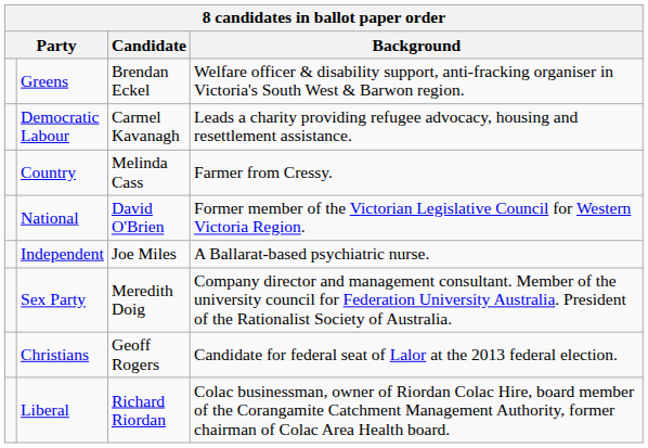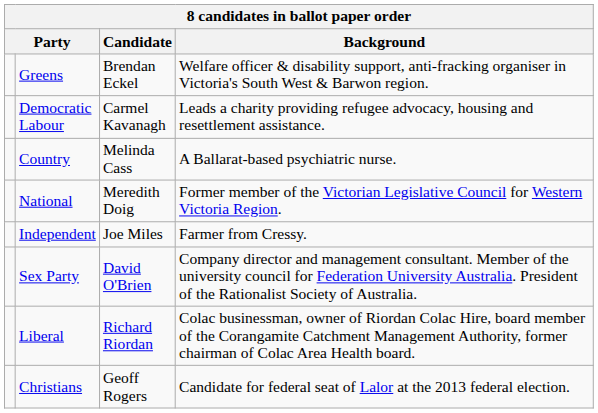Country | Background: Farmer from Cressy. -> A Ballarat-based psychiatric nurse.
National | Candidate: David O'Brien -> Meredith Doig
Independent | Background: A Ballarat-based psychiatric nurse. -> Farmer from Cressy.
Sex Party | Candidate: Meredith Doig -> David O'Brien
rows swapped: Liberal <-> Christians
